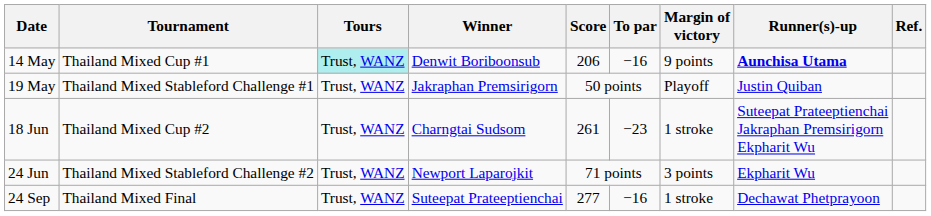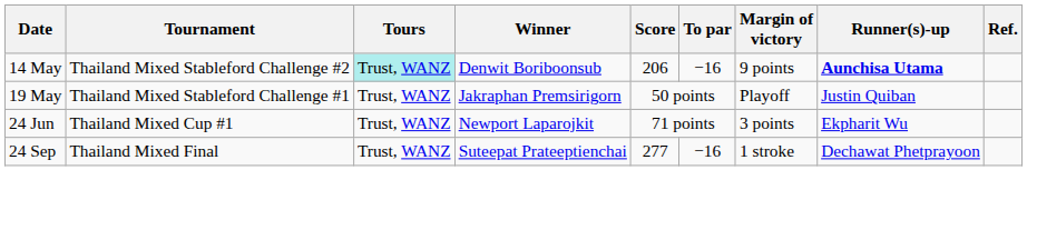14 May | Tournament: Thailand Mixed Cup #1 -> Thailand Mixed Stableford Challenge #2
- row: 18 Jun | Thailand Mixed Cup #2 | Trust, WANZ | Charngtai Sudsom | 261 | −23 | 1 stroke | Suteepat Prateeptienchai Jakraphan Premsirigorn Ekpharit Wu
24 Jun | Tournament: Thailand Mixed Stableford Challenge #2 -> Thailand Mixed Cup #1
